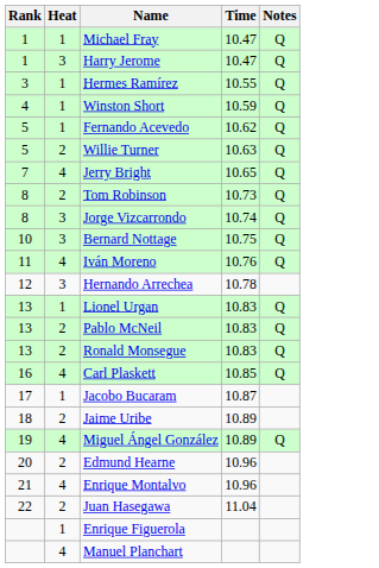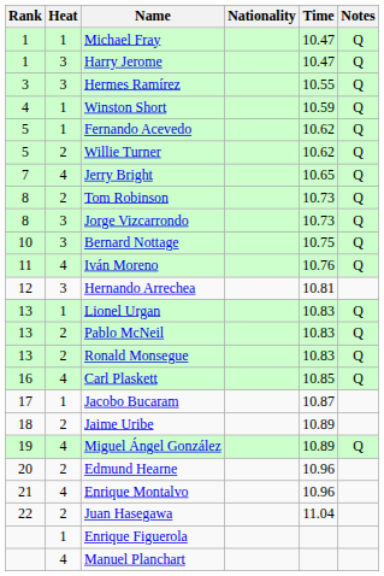+ column: Nationality
Hermes Ramírez | Heat: 1 -> 3
Willie Turner | Time: 10.63 -> 10.62
Jorge Vizcarrondo | Time: 10.74 -> 10.73
Hernando Arrechea | Time: 10.78 -> 10.81
